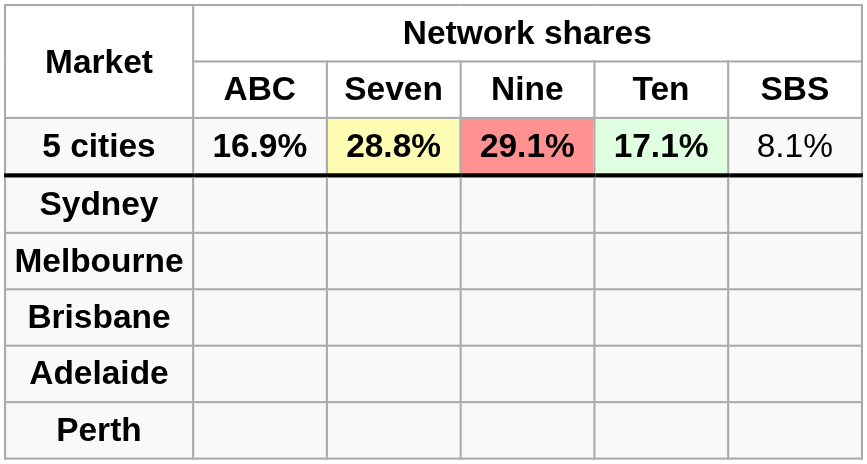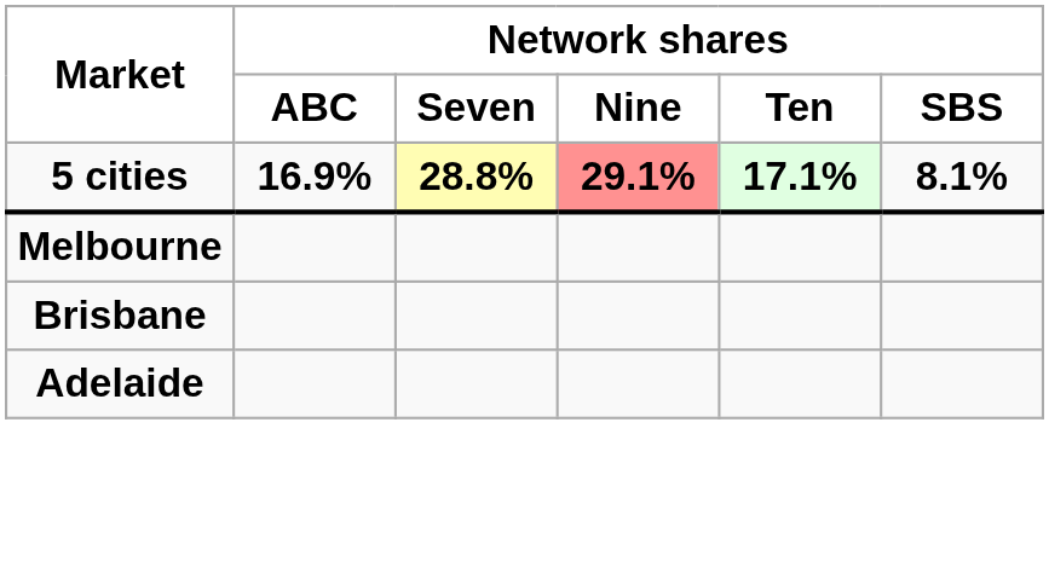5 cities | column 6: normal -> bold
- row: Sydney
- row: Perth
